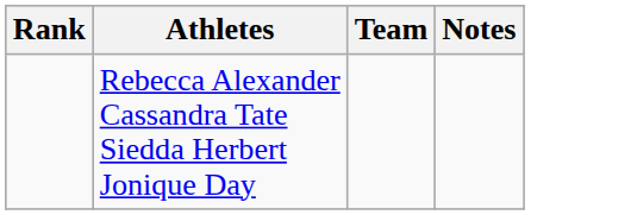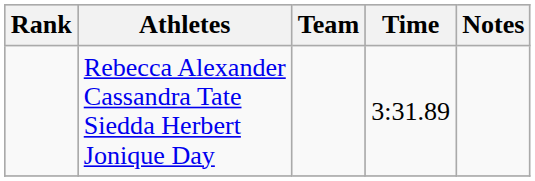+ column: Time | 3:31.89
